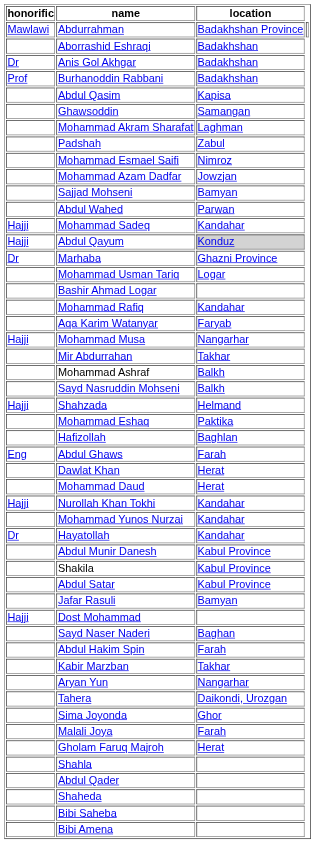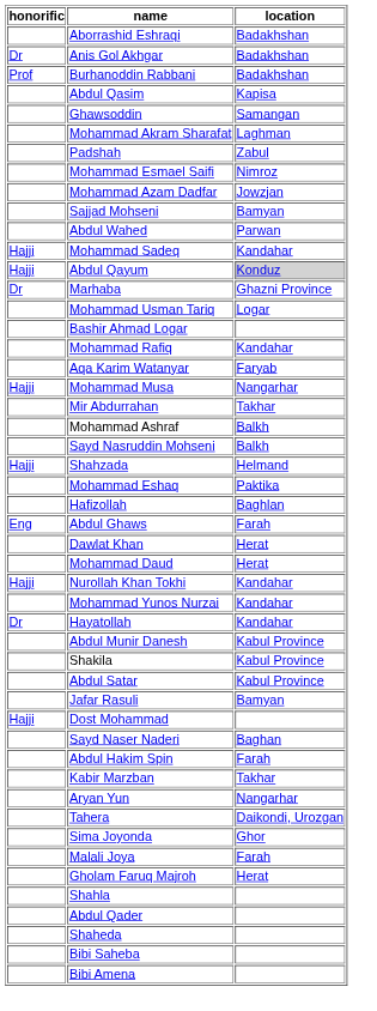- row: Mawlawi | Abdurrahman | Badakhshan Province
